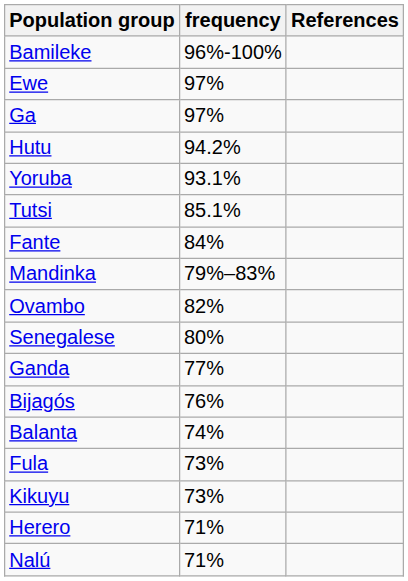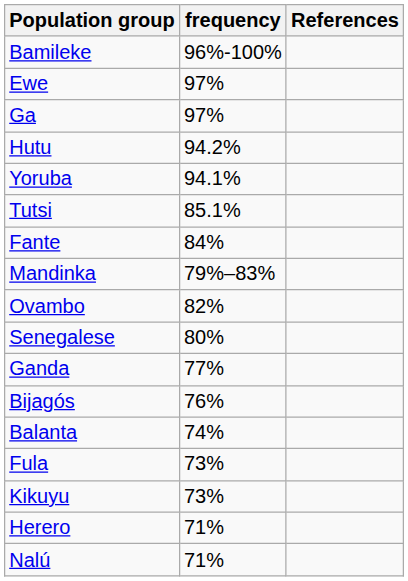Yoruba | frequency: 93.1% -> 94.1%
